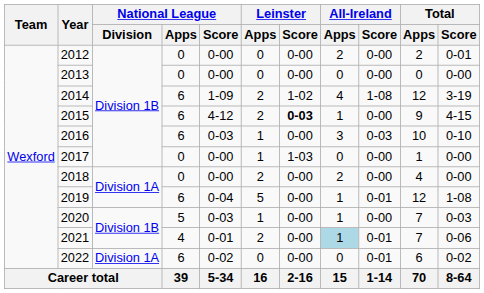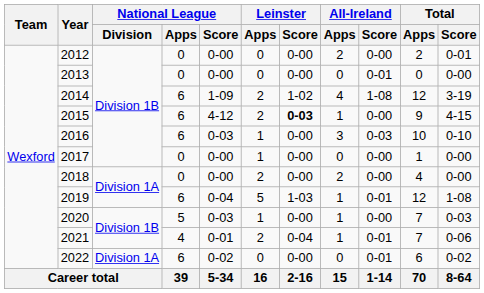2013 | All-Ireland / Score: 0-00 -> 0-01
2017 | Leinster / Score: 1-03 -> 0-00
2019 | Leinster / Score: 0-00 -> 1-03
2021 | Leinster / Score: 0-00 -> 0-04
2021 | All-Ireland / Apps: lightblue background -> no background
